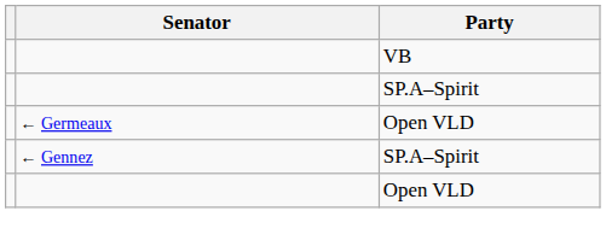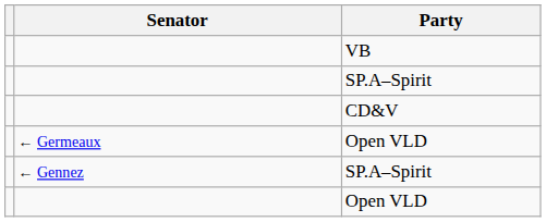+ row: CD&V
